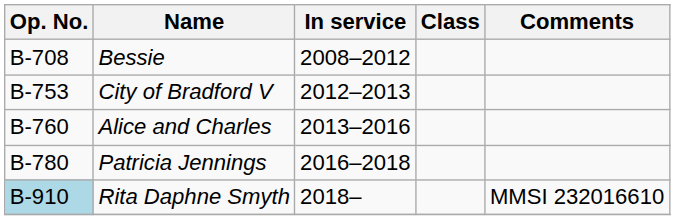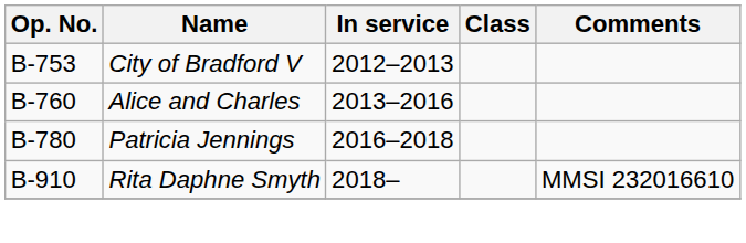- row: B-708 | Bessie | 2008–2012
Rita Daphne Smyth | Op. No.: lightblue background -> no background
